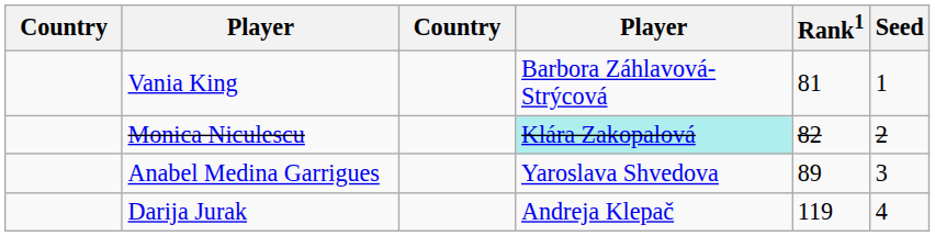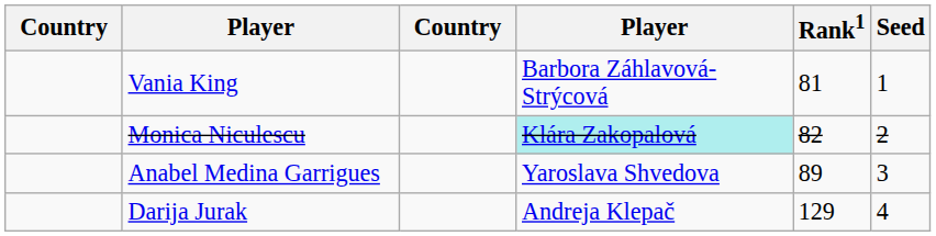Darija Jurak | Rank1: 119 -> 129
